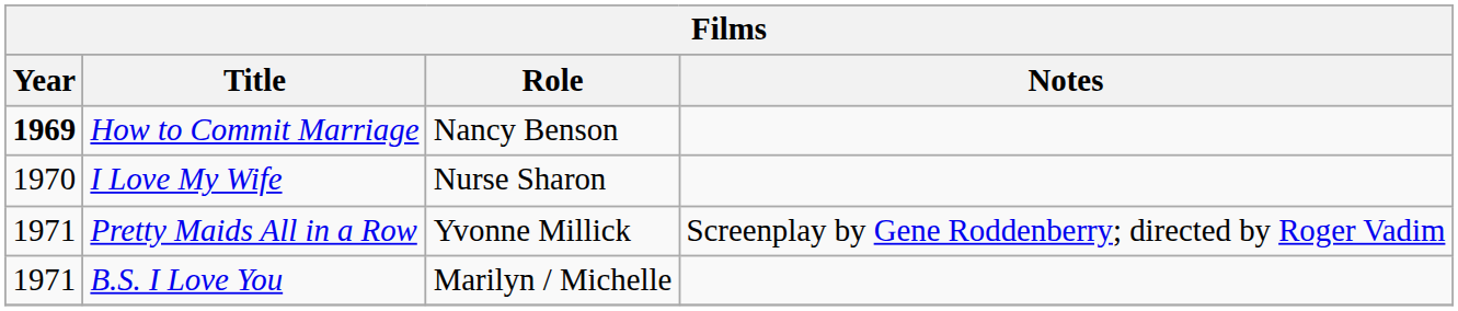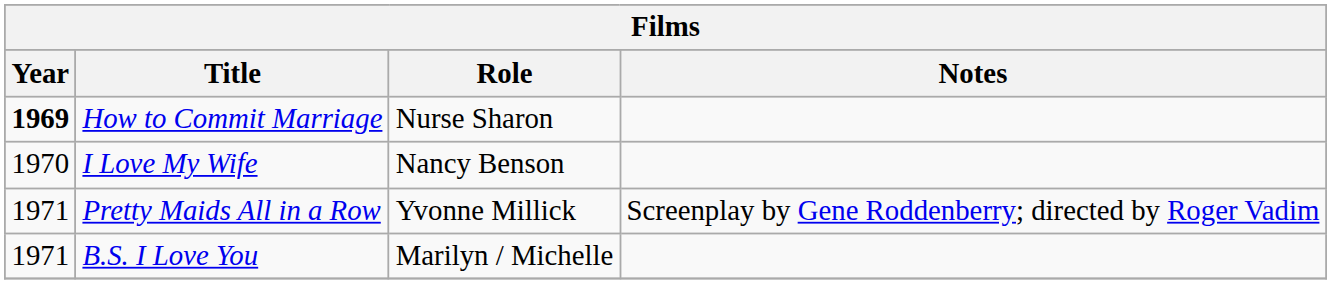How to Commit Marriage | Role: Nancy Benson -> Nurse Sharon
I Love My Wife | Role: Nurse Sharon -> Nancy Benson
